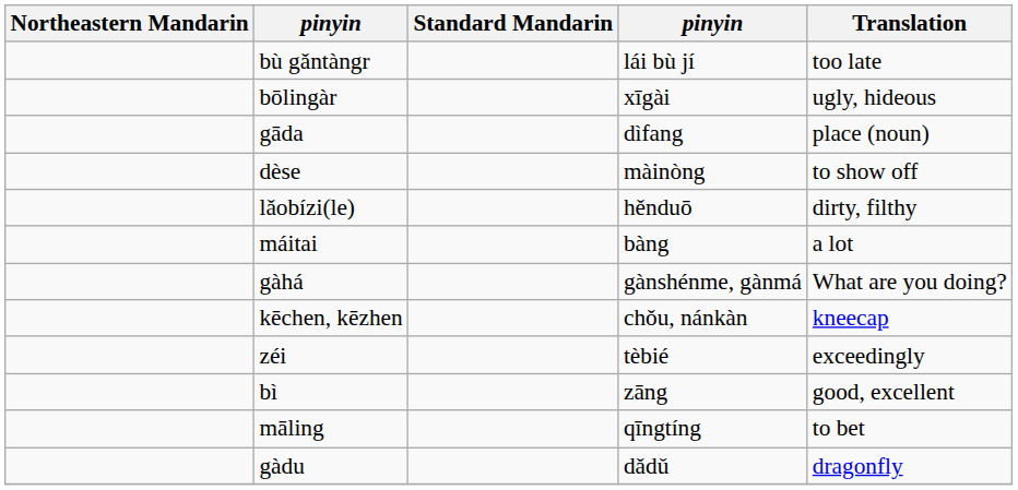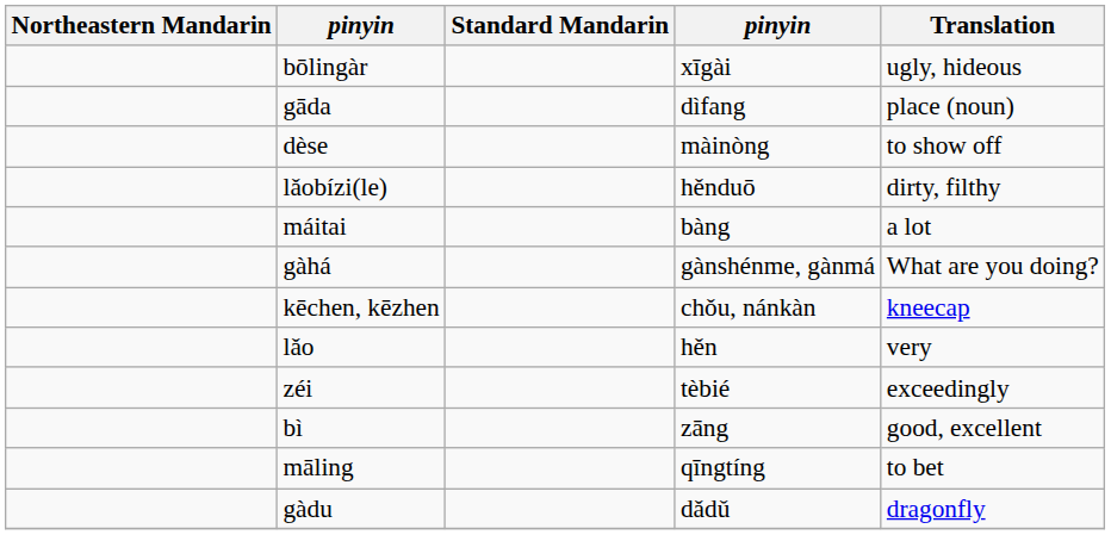- row: bù gǎntàngr | lái bù jí | too late
+ row: lǎo | hěn | very
